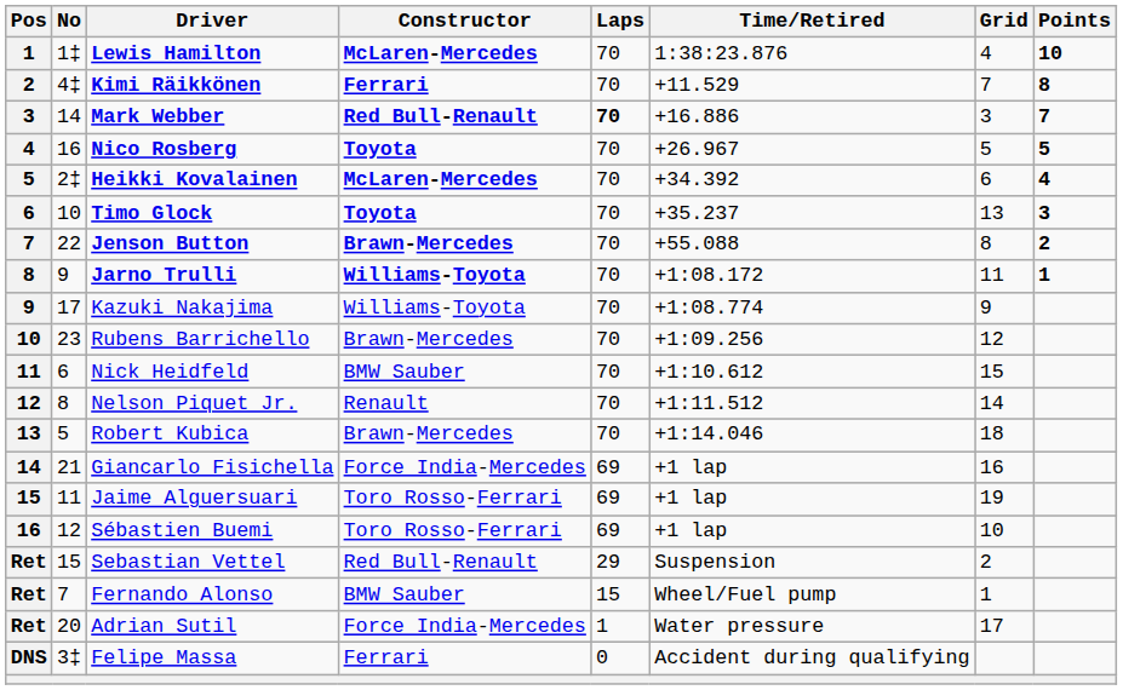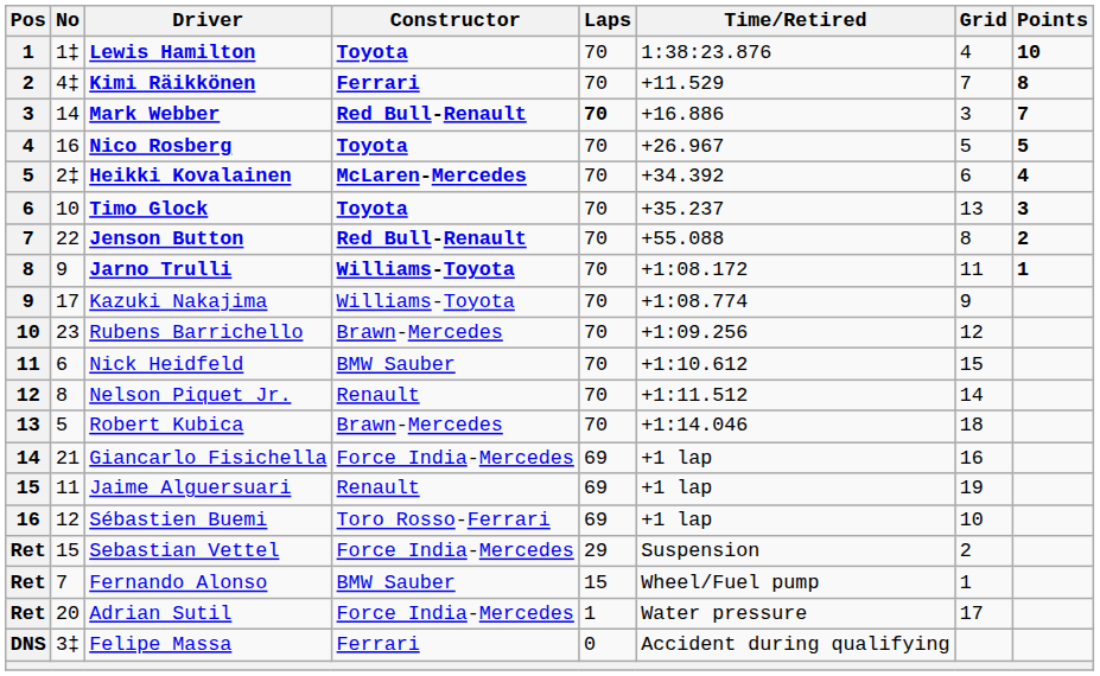Lewis Hamilton | Constructor: McLaren-Mercedes -> Toyota
Jenson Button | Constructor: Brawn-Mercedes -> Red Bull-Renault
Jaime Alguersuari | Constructor: Toro Rosso-Ferrari -> Renault
Sebastian Vettel | Constructor: Red Bull-Renault -> Force India-Mercedes
